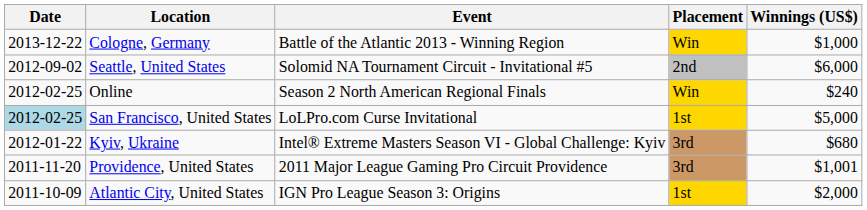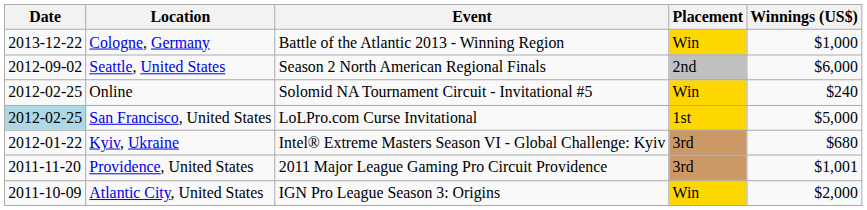Seattle, United States | Event: Solomid NA Tournament Circuit - Invitational #5 -> Season 2 North American Regional Finals
Online | Event: Season 2 North American Regional Finals -> Solomid NA Tournament Circuit - Invitational #5
Atlantic City, United States | Placement: 1st -> Win
